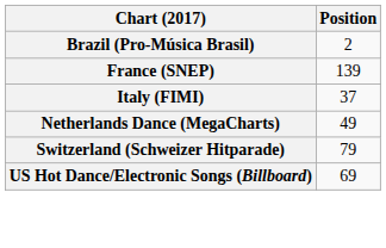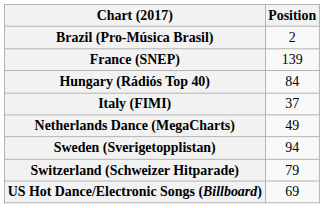+ row: Hungary (Rádiós Top 40) | 84
+ row: Sweden (Sverigetopplistan) | 94
